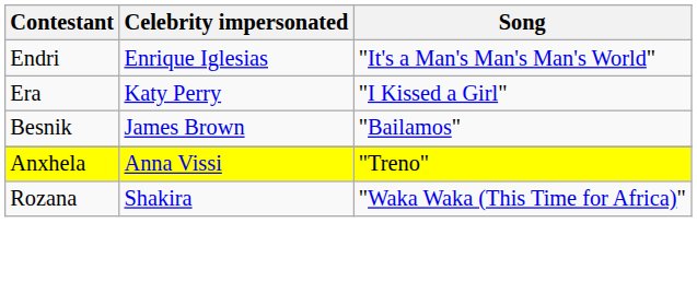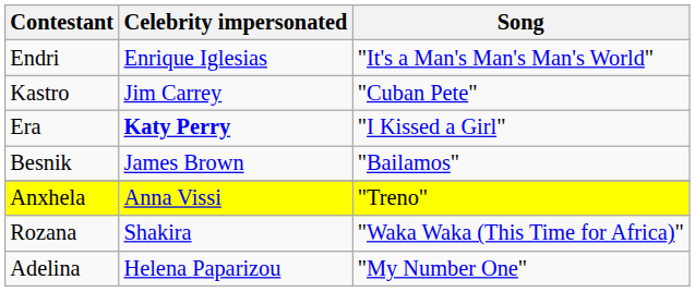+ row: Kastro | Jim Carrey | "Cuban Pete"
Era | Celebrity impersonated: normal -> bold
+ row: Adelina | Helena Paparizou | "My Number One"
